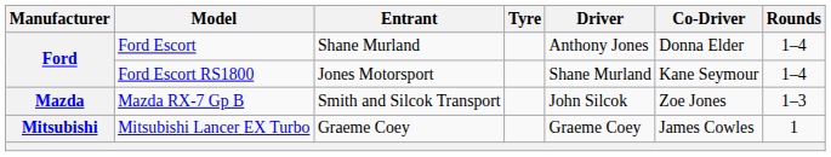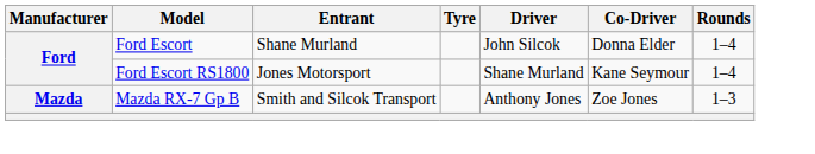Ford Escort | Driver: Anthony Jones -> John Silcok
Mazda RX-7 Gp B | Driver: John Silcok -> Anthony Jones
- row: Mitsubishi | Mitsubishi Lancer EX Turbo | Graeme Coey | Graeme Coey | James Cowles | 1
